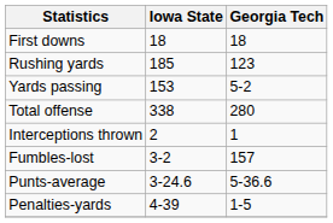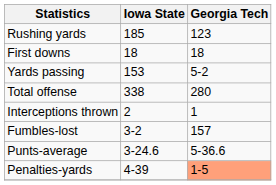rows swapped: First downs <-> Rushing yards
Penalties-yards | Georgia Tech: no background -> lightsalmon background
